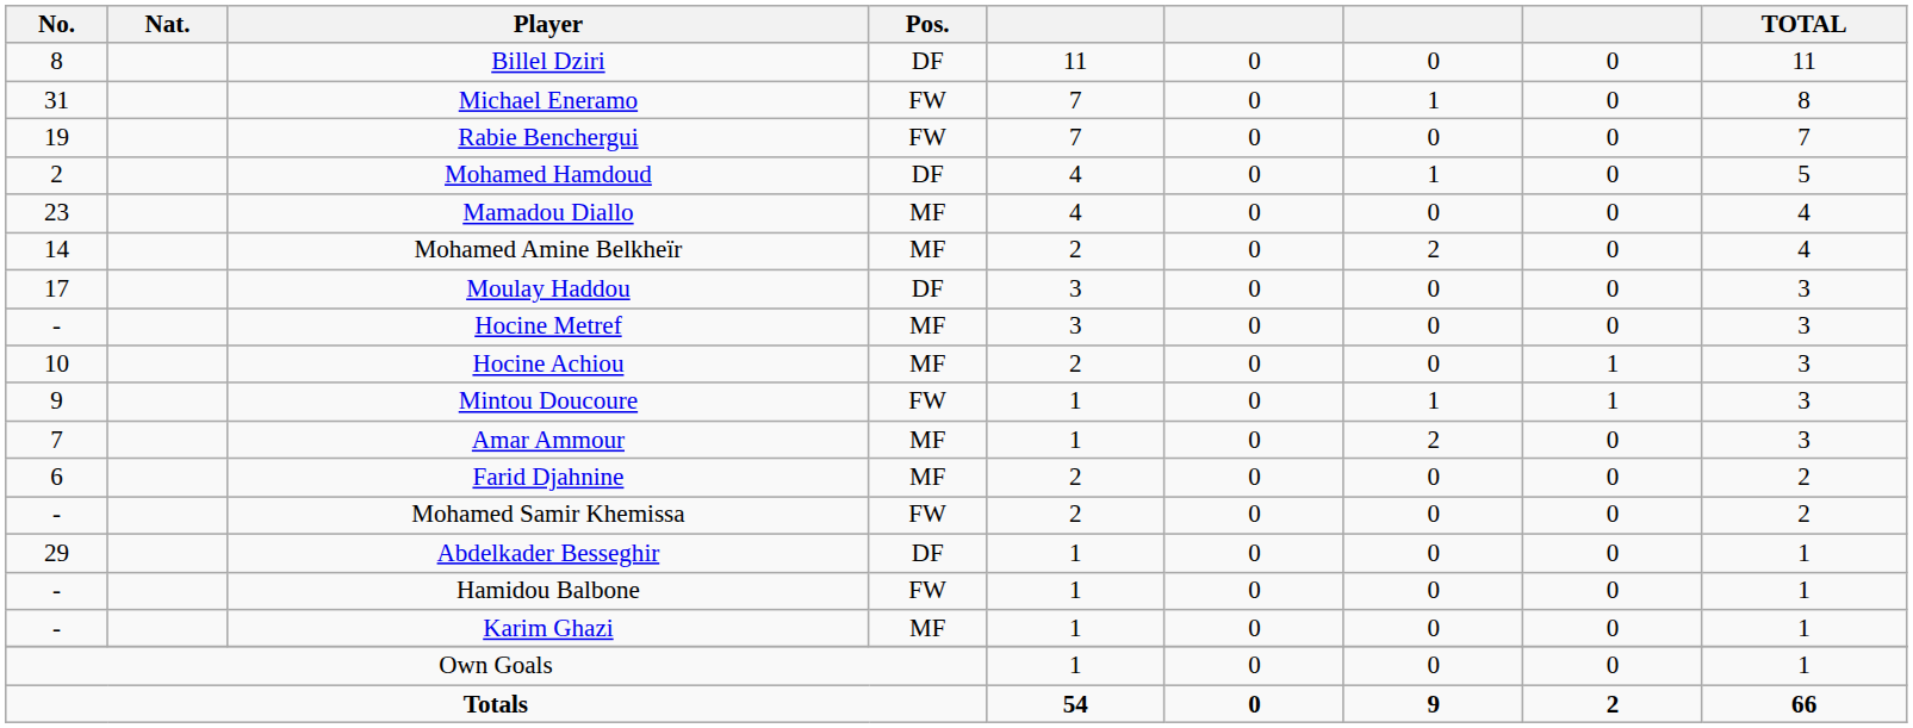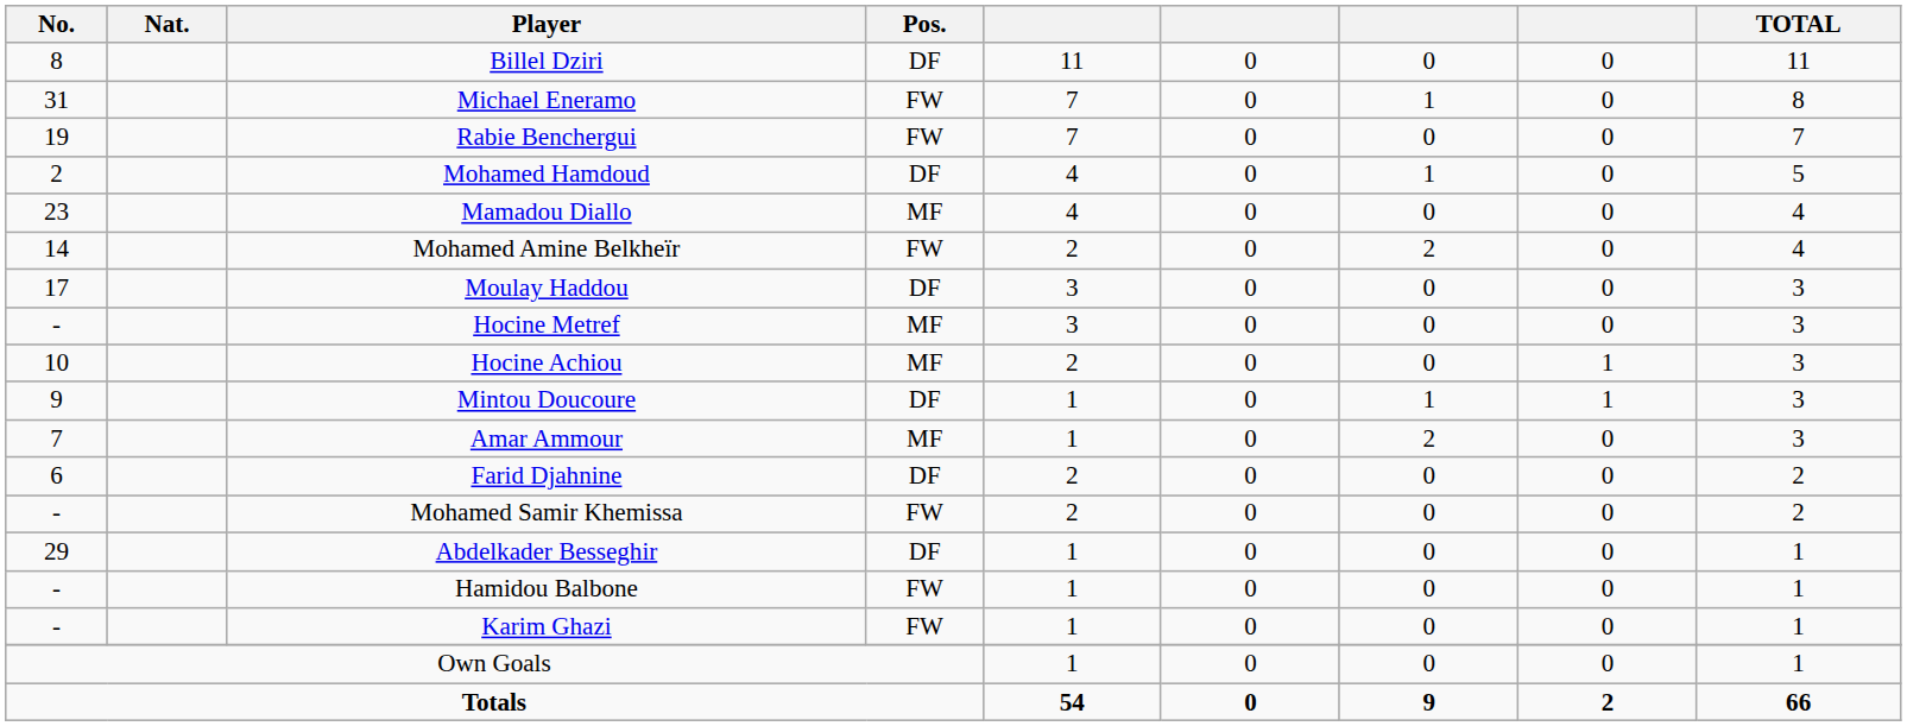Mohamed Amine Belkheïr | Pos.: MF -> FW
Mintou Doucoure | Pos.: FW -> DF
Farid Djahnine | Pos.: MF -> DF
Karim Ghazi | Pos.: MF -> FW
